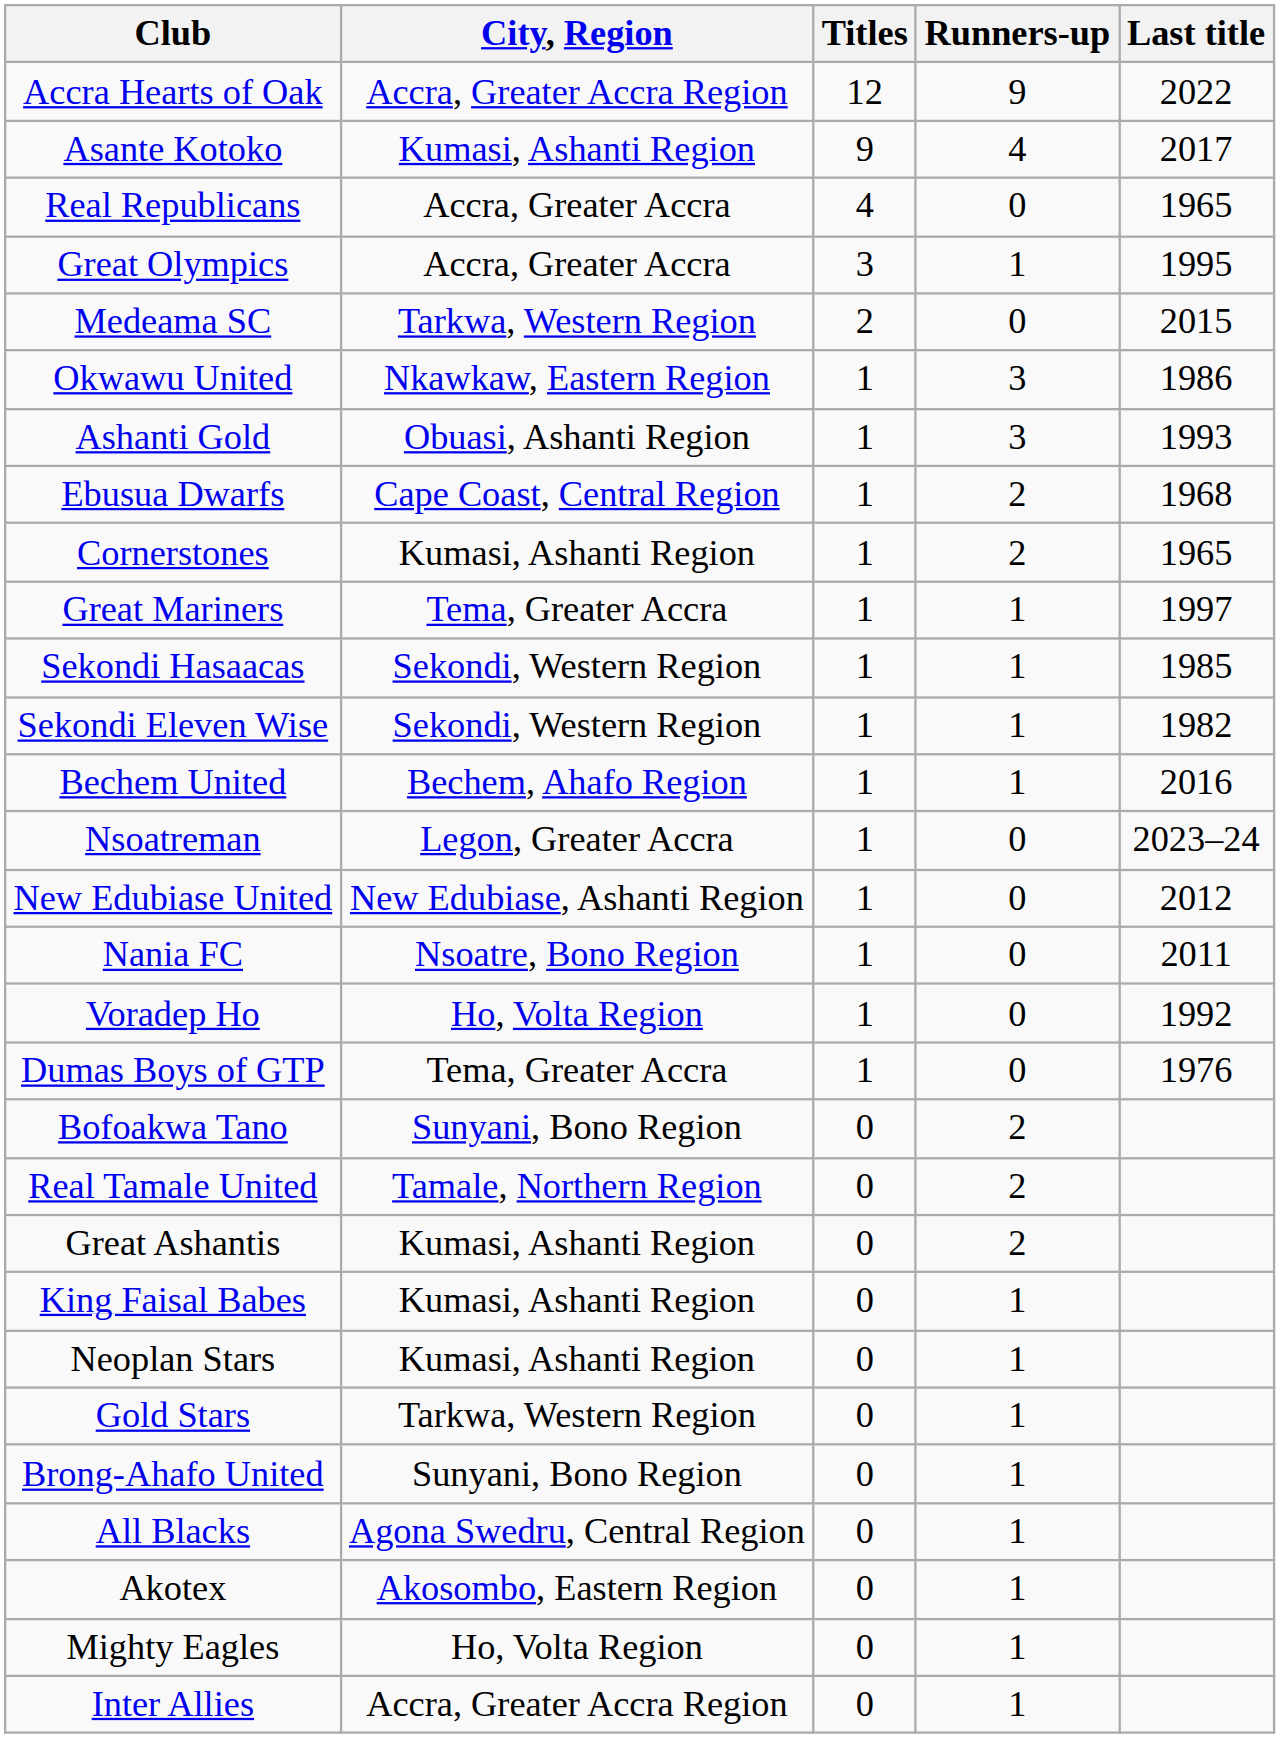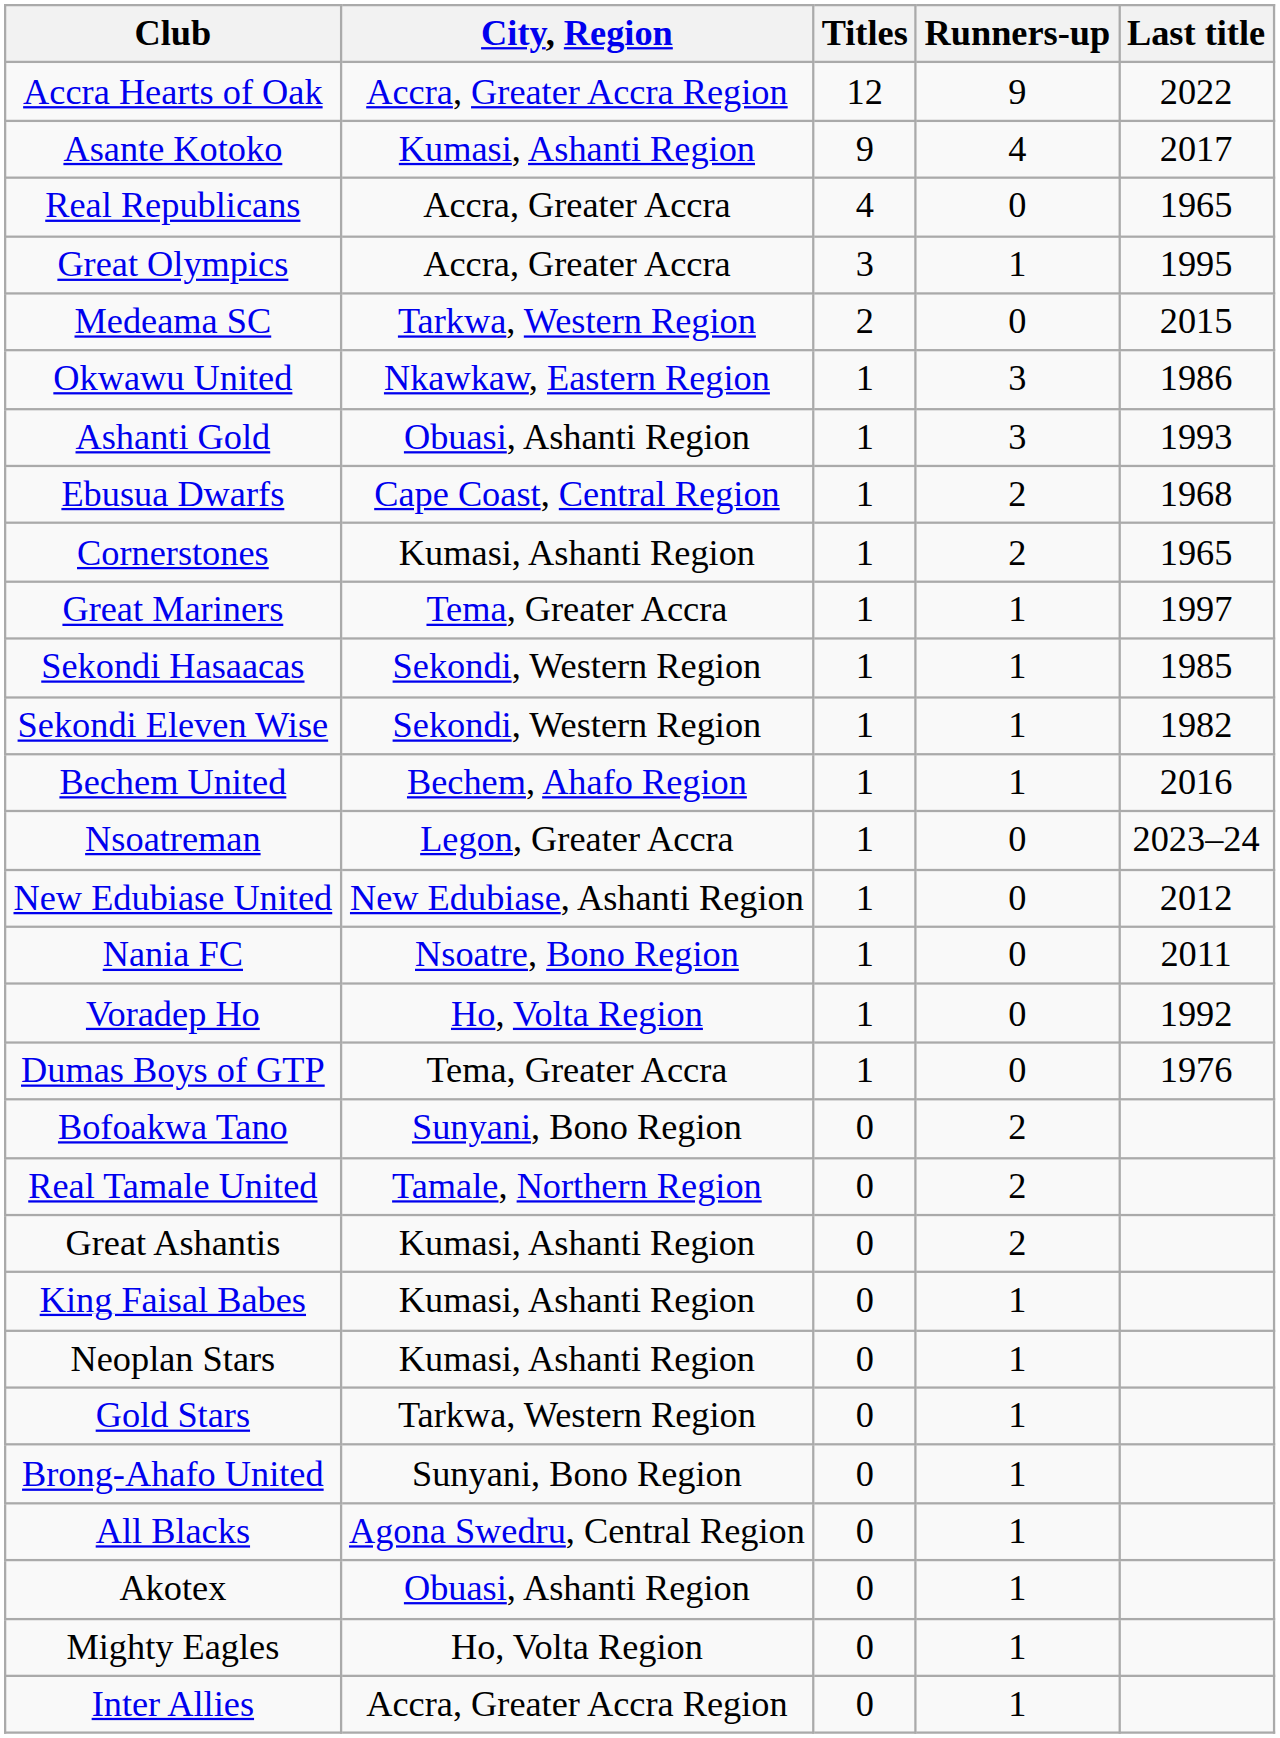Akotex | City, Region: Akosombo, Eastern Region -> Obuasi, Ashanti Region
